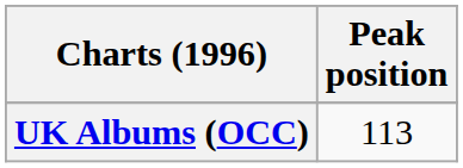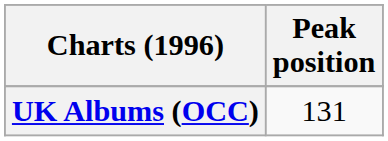UK Albums (OCC) | Peak position: 113 -> 131
